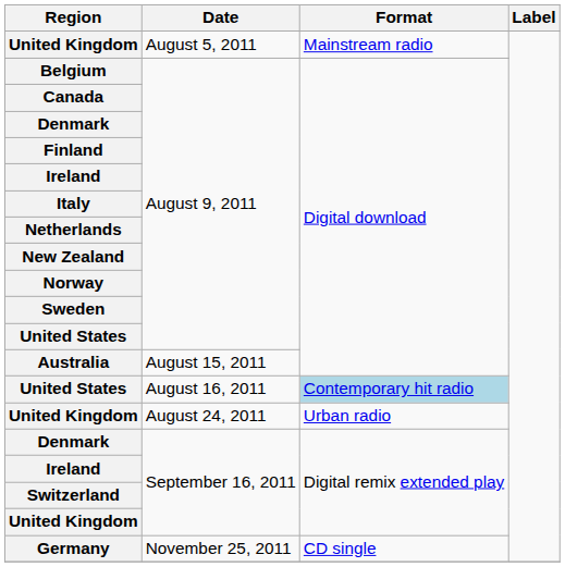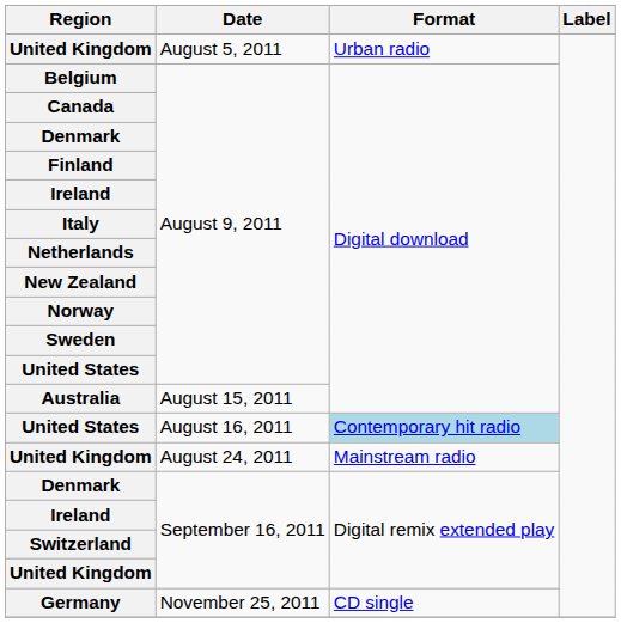August 5, 2011 | Format: Mainstream radio -> Urban radio
August 24, 2011 | Format: Urban radio -> Mainstream radio
